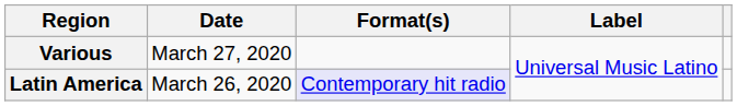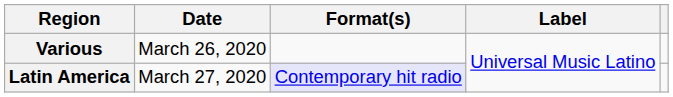Various | Date: March 27, 2020 -> March 26, 2020
Latin America | Date: March 26, 2020 -> March 27, 2020
